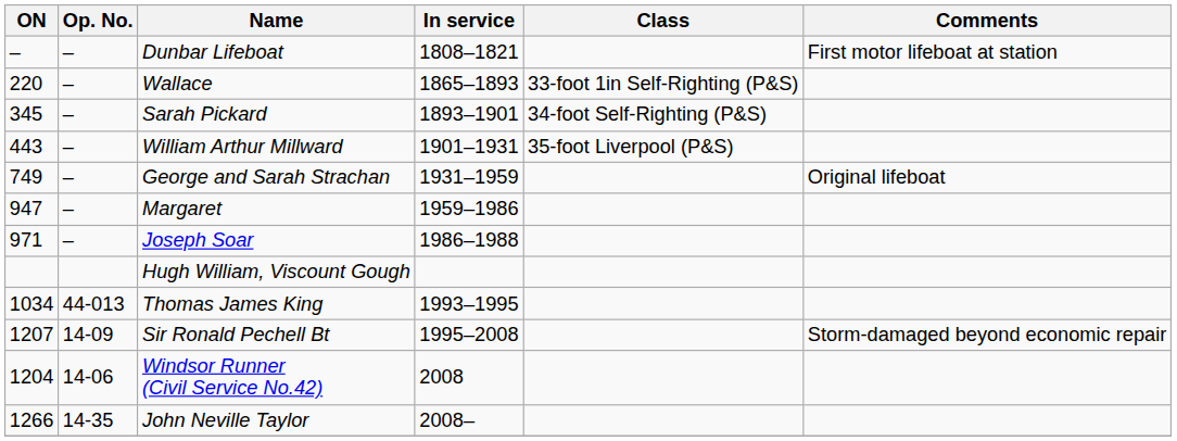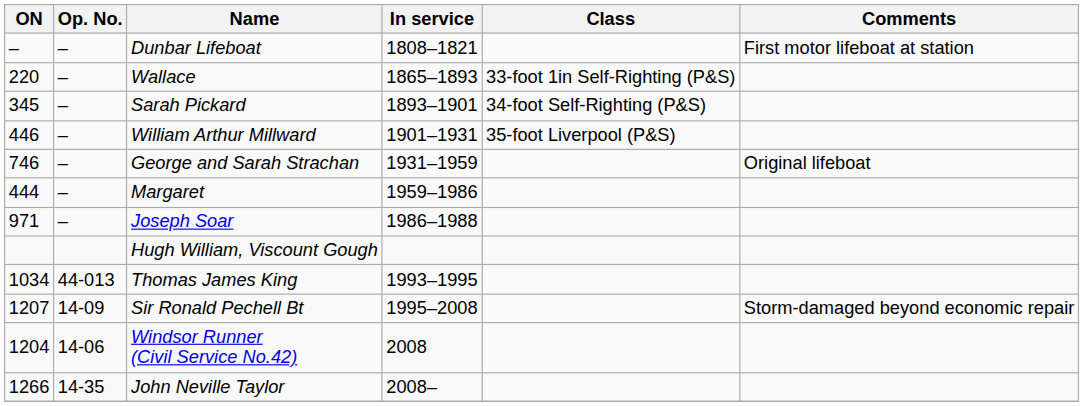William Arthur Millward | ON: 443 -> 446
George and Sarah Strachan | ON: 749 -> 746
Margaret | ON: 947 -> 444
